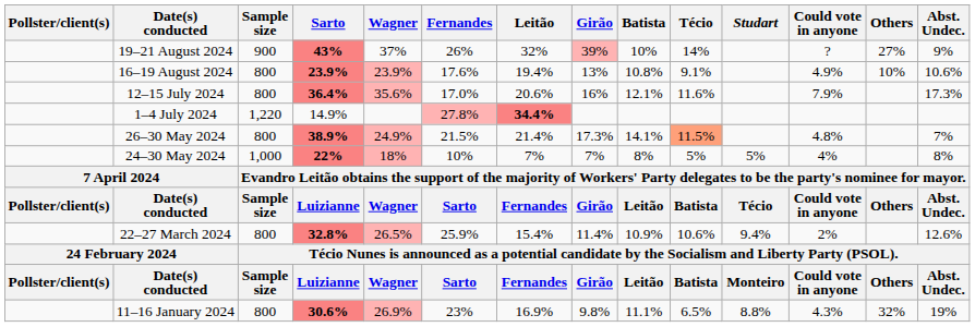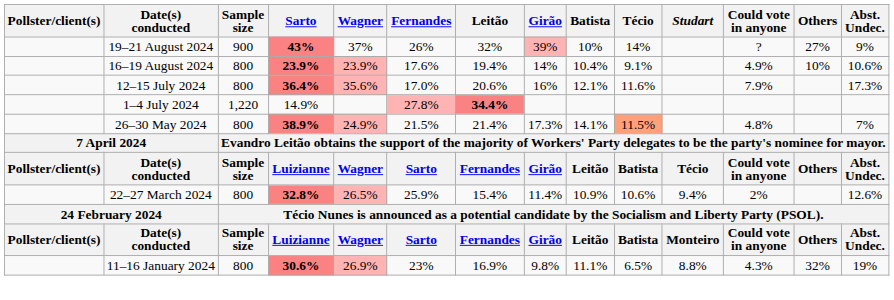16–19 August 2024 | Girão: 13% -> 14%
16–19 August 2024 | Batista: 10.8% -> 10.4%
- row: 24–30 May 2024 | 1,000 | 22% | 18% | 10% | 7% | 7% | 8% | 5% | 5% | 4% | 8%
